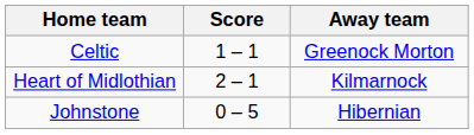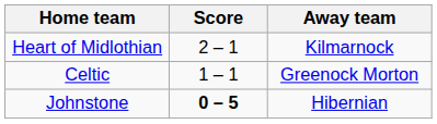rows swapped: Celtic <-> Heart of Midlothian
Johnstone | Score: normal -> bold
